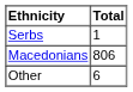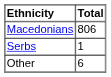rows swapped: Macedonians <-> Serbs
